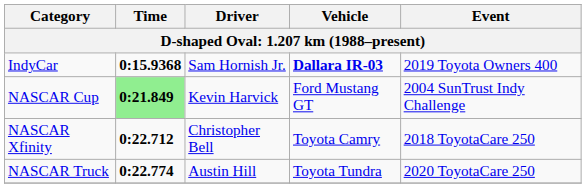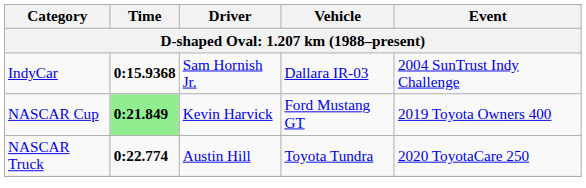IndyCar | Vehicle: bold -> normal
IndyCar | Event: 2019 Toyota Owners 400 -> 2004 SunTrust Indy Challenge
NASCAR Cup | Event: 2004 SunTrust Indy Challenge -> 2019 Toyota Owners 400
- row: NASCAR Xfinity | 0:22.712 | Christopher Bell | Toyota Camry | 2018 ToyotaCare 250
